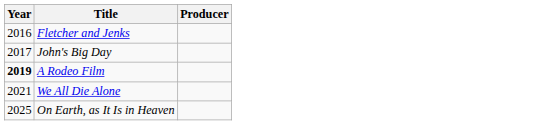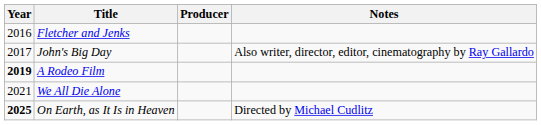+ column: Notes | Also writer, director, editor, cinematography by Ray Gallardo | Directed by Michael Cudlitz
On Earth, as It Is in Heaven | Year: normal -> bold
